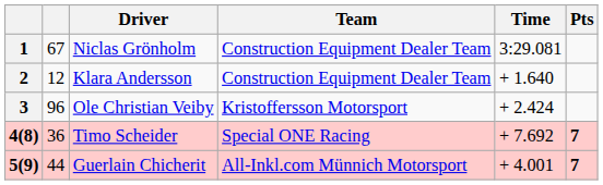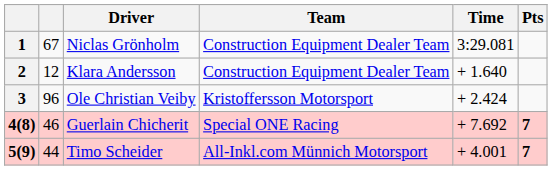4(8) | column 2: 36 -> 46
4(8) | Driver: Timo Scheider -> Guerlain Chicherit
5(9) | Driver: Guerlain Chicherit -> Timo Scheider
